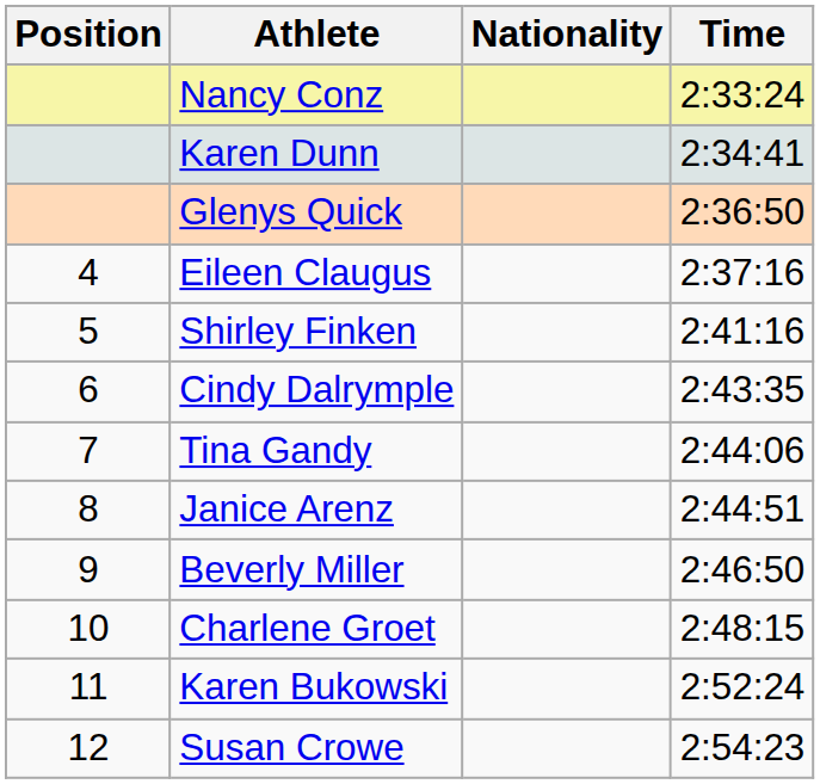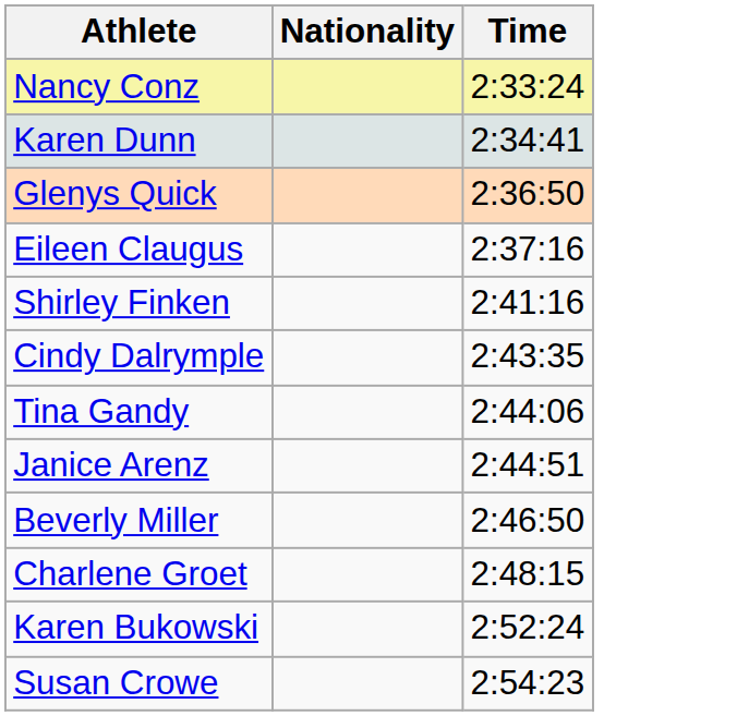- column: Position | 4 | 5 | 6 | 7 | 8 | 9 | 10 | 11 | 12
